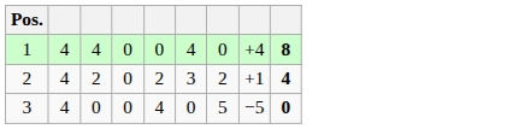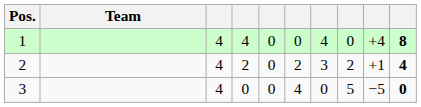+ column: Team
